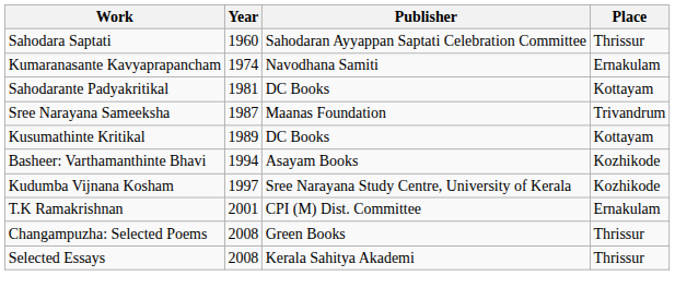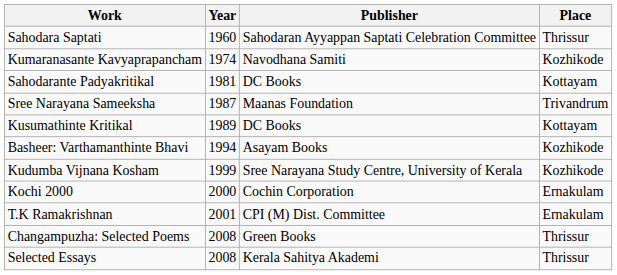Kumaranasante Kavyaprapancham | Place: Ernakulam -> Kozhikode
Kudumba Vijnana Kosham | Year: 1997 -> 1999
+ row: Kochi 2000 | 2000 | Cochin Corporation | Ernakulam
